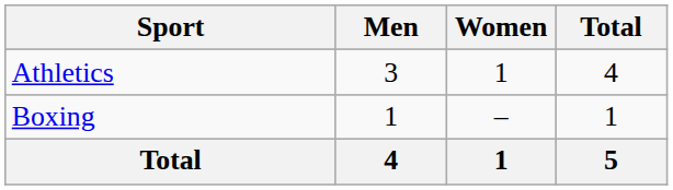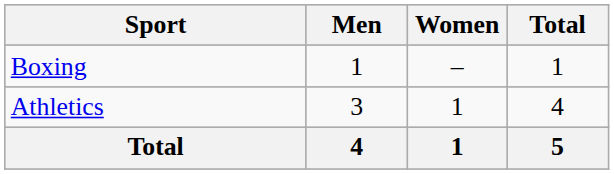rows swapped: Athletics <-> Boxing
